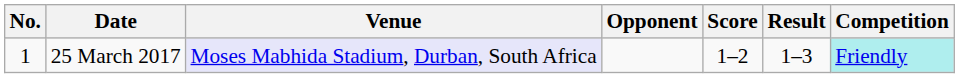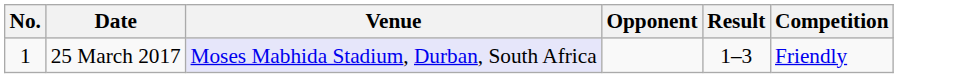- column: Score | 1–2
25 March 2017 | Competition: paleturquoise background -> no background
